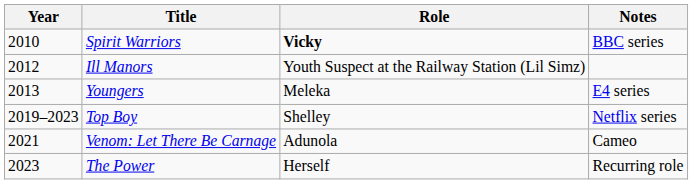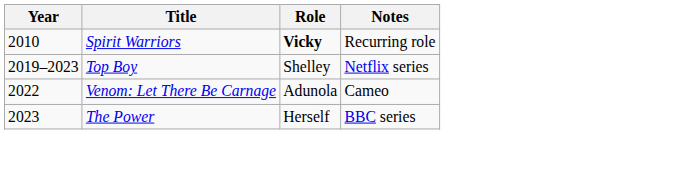Spirit Warriors | Notes: BBC series -> Recurring role
- row: 2012 | Ill Manors | Youth Suspect at the Railway Station (Lil Simz)
- row: 2013 | Youngers | Meleka | E4 series
Venom: Let There Be Carnage | Year: 2021 -> 2022
The Power | Notes: Recurring role -> BBC series
